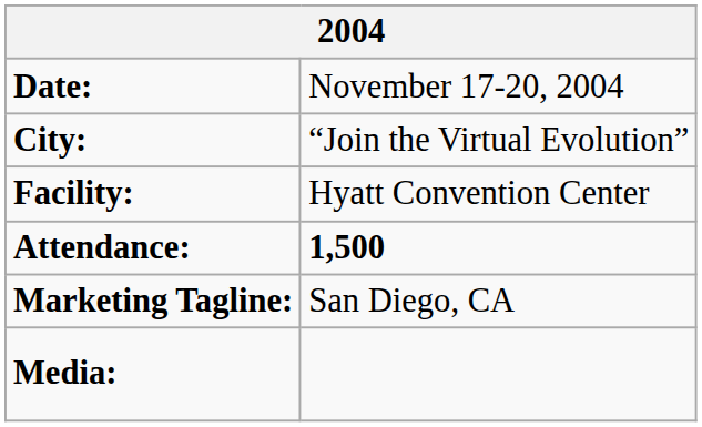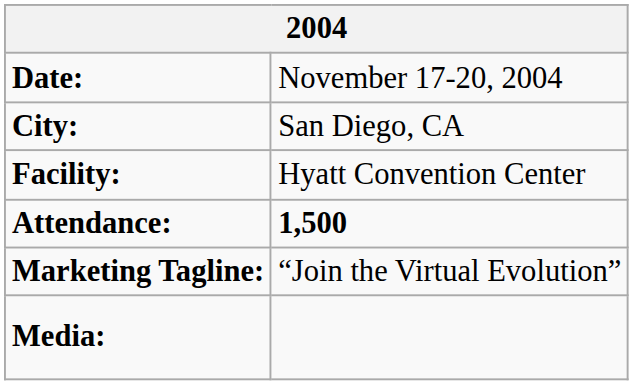City: | column 2: “Join the Virtual Evolution” -> San Diego, CA
Marketing Tagline: | column 2: San Diego, CA -> “Join the Virtual Evolution”
